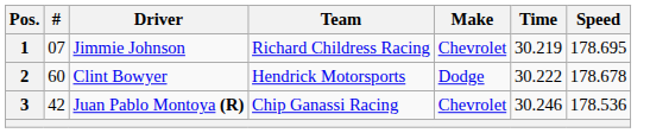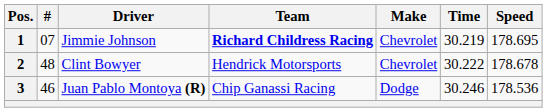1 | Team: normal -> bold
2 | #: 60 -> 48
2 | Make: Dodge -> Chevrolet
3 | #: 42 -> 46
3 | Make: Chevrolet -> Dodge
